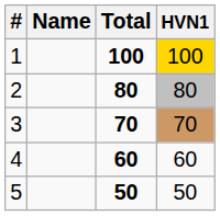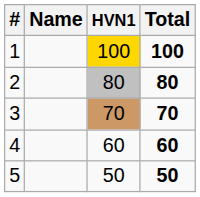columns swapped: HVN1 <-> Total
